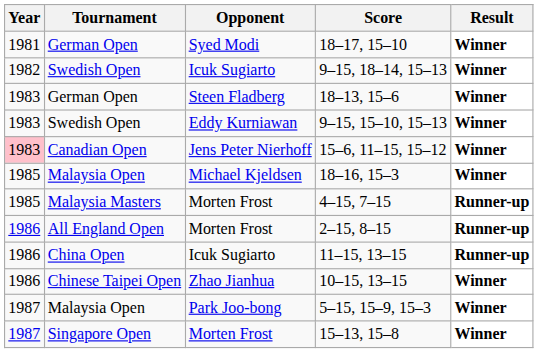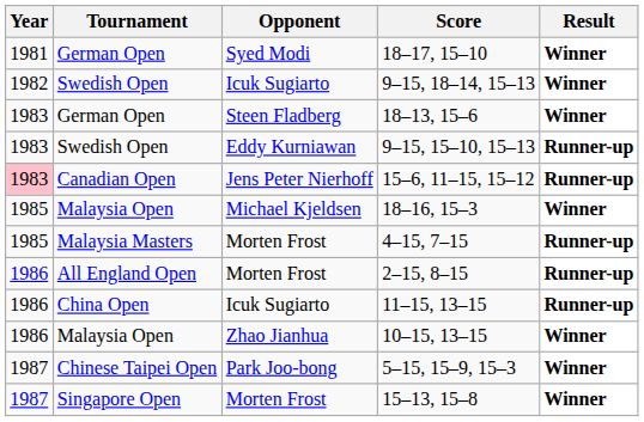9–15, 15–10, 15–13 | Result: Winner -> Runner-up
15–6, 11–15, 15–12 | Result: Winner -> Runner-up
10–15, 13–15 | Tournament: Chinese Taipei Open -> Malaysia Open
5–15, 15–9, 15–3 | Tournament: Malaysia Open -> Chinese Taipei Open
